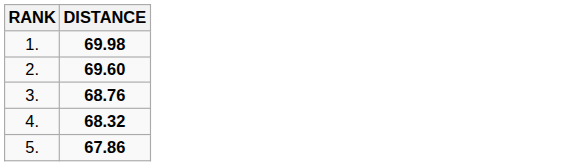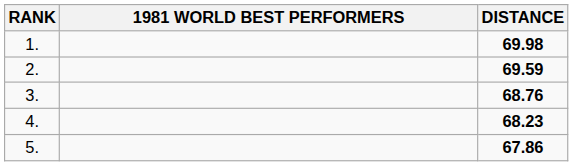+ column: 1981 WORLD BEST PERFORMERS
2. | DISTANCE: 69.60 -> 69.59
4. | DISTANCE: 68.32 -> 68.23
